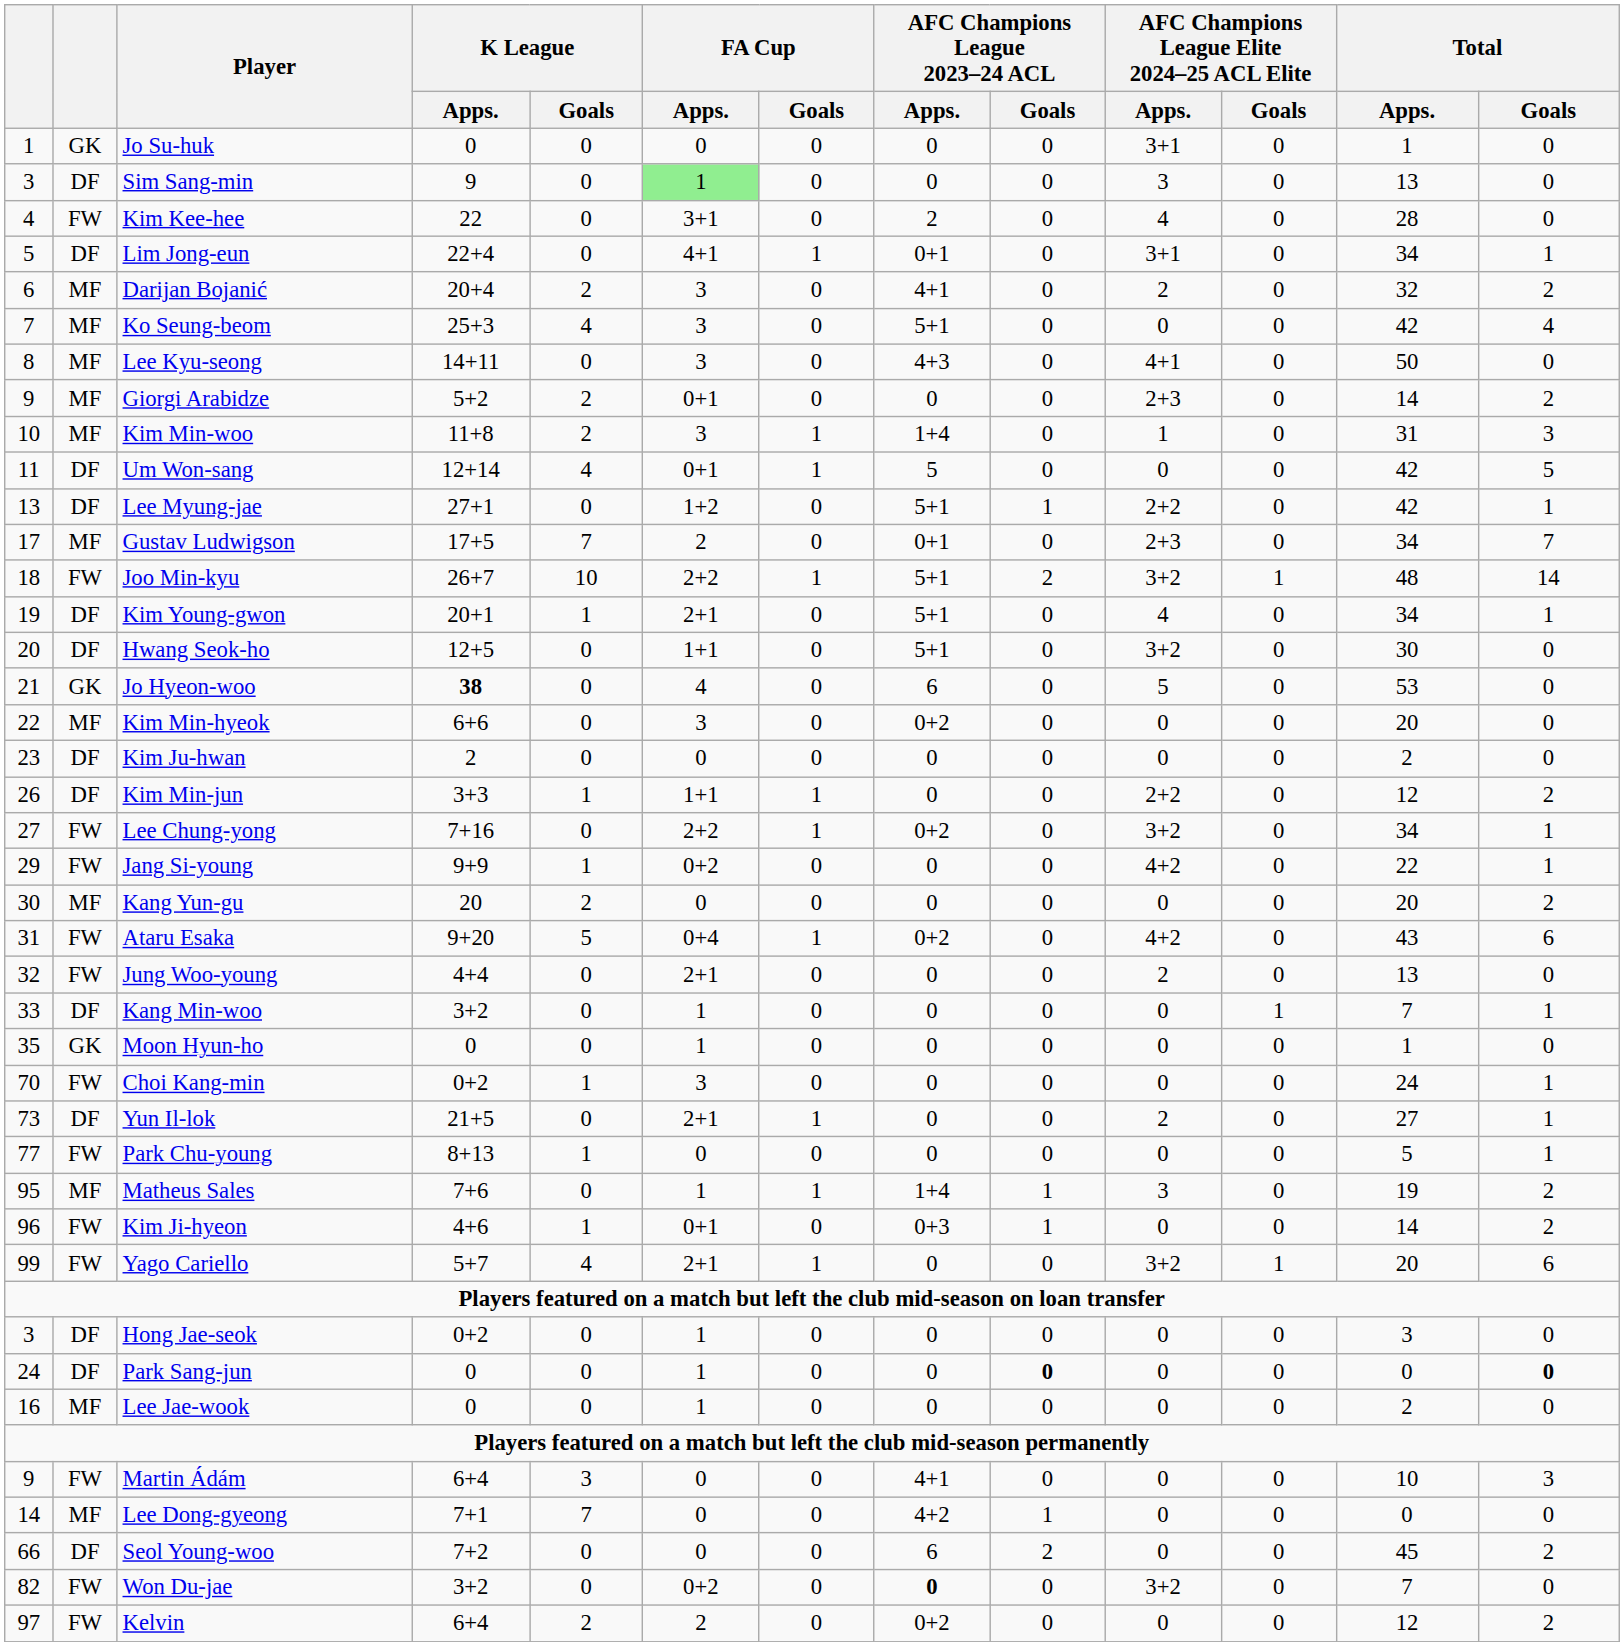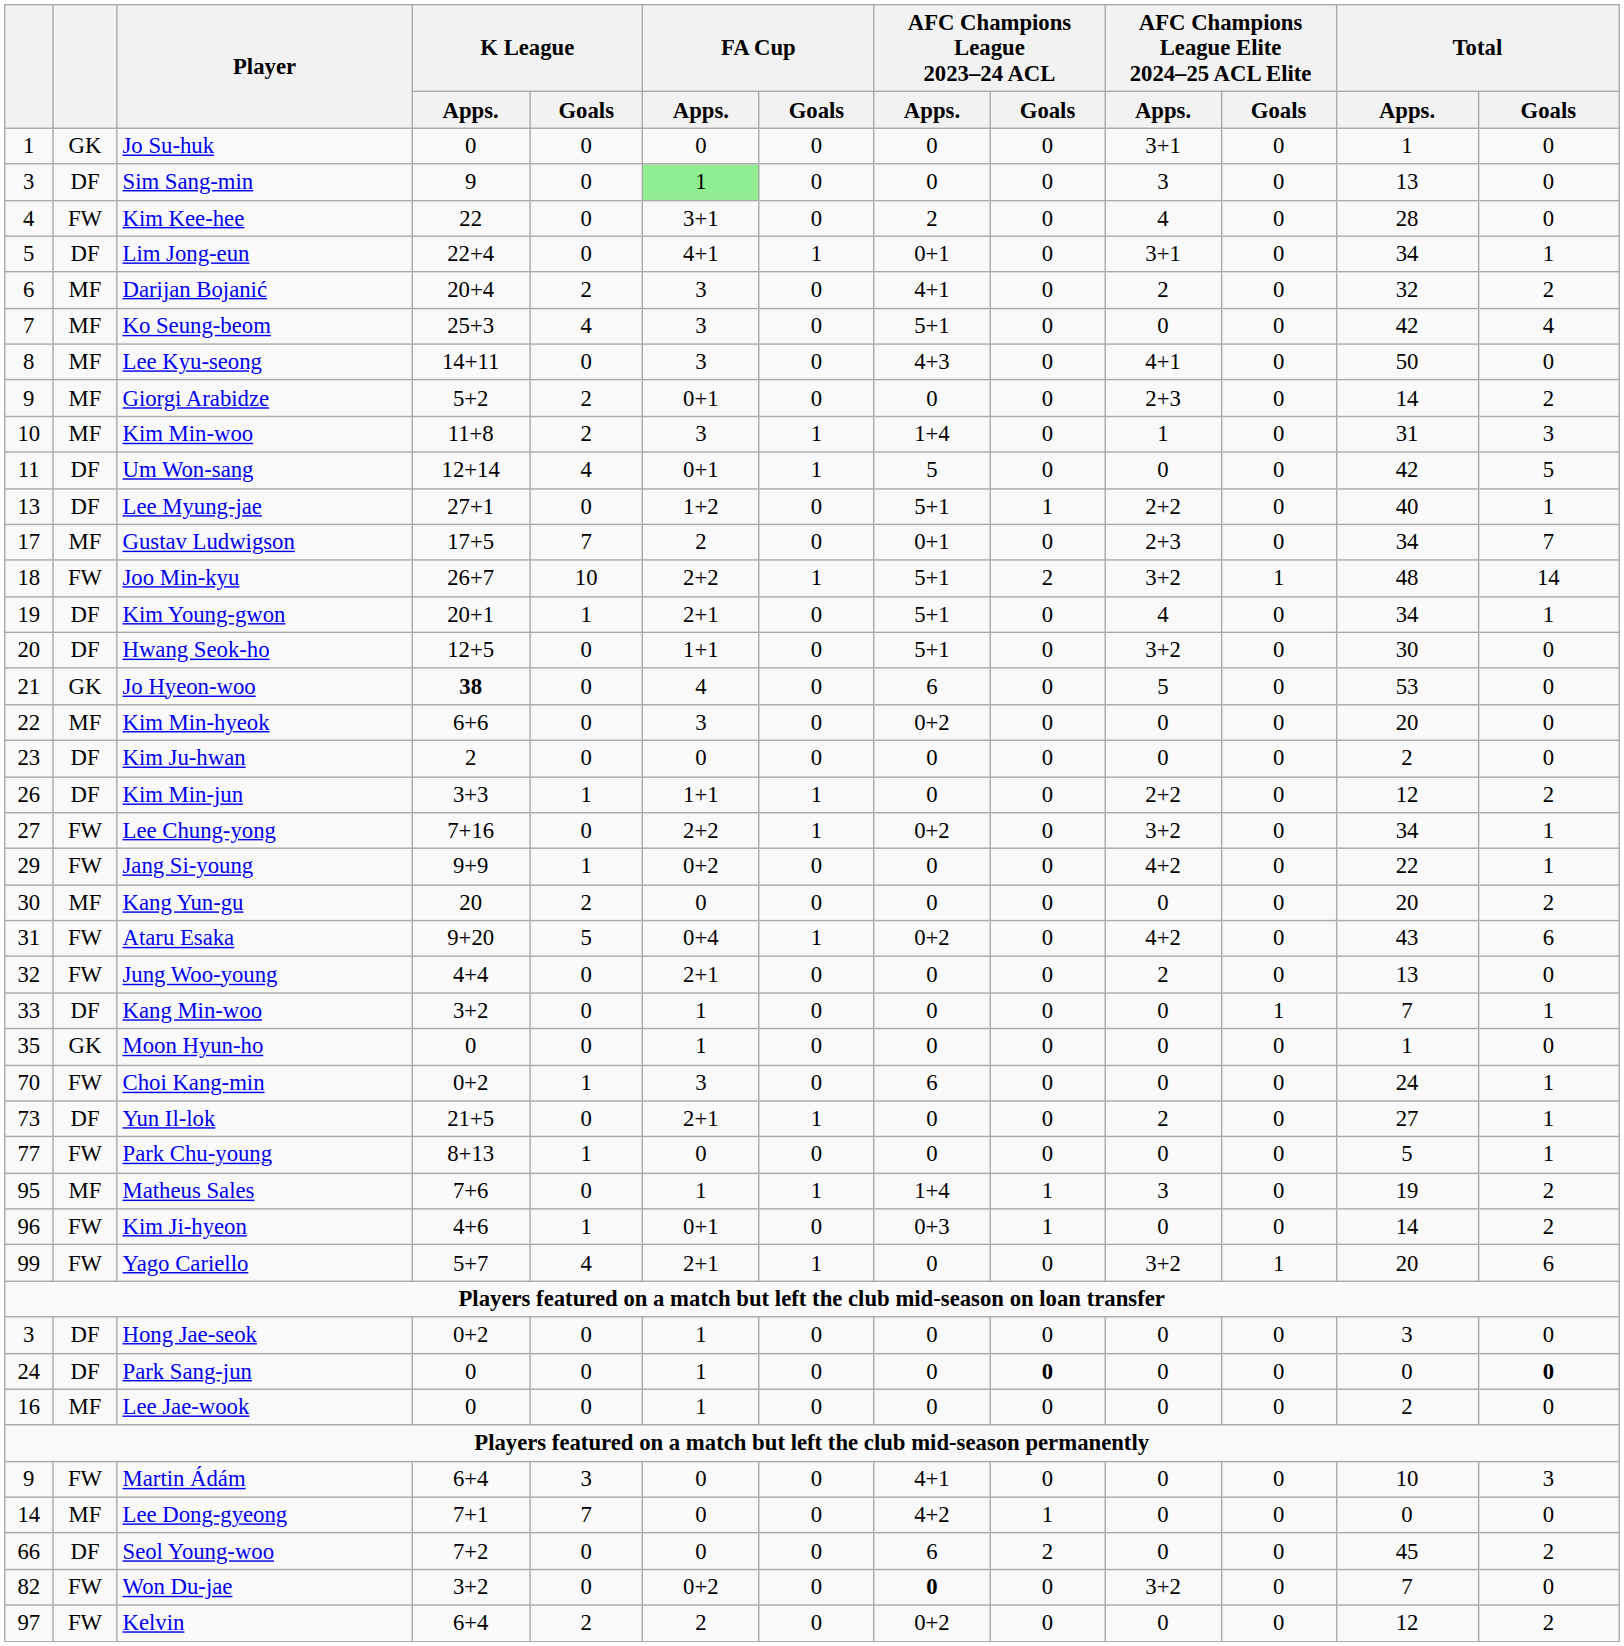Lee Myung-jae | Total / Apps.: 42 -> 40
Choi Kang-min | AFC Champions League 2023–24 ACL / Apps.: 0 -> 6
